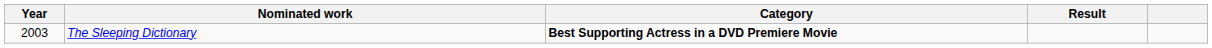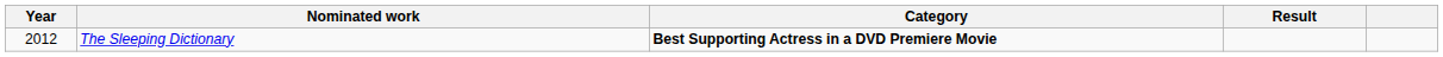The Sleeping Dictionary | Year: 2003 -> 2012
